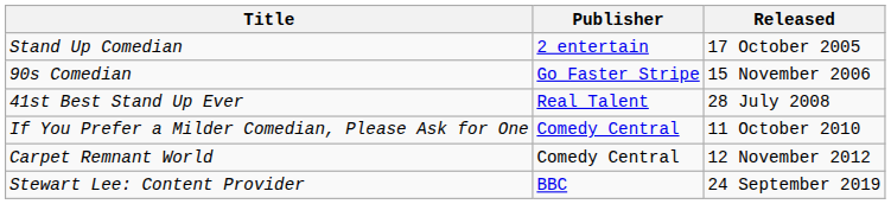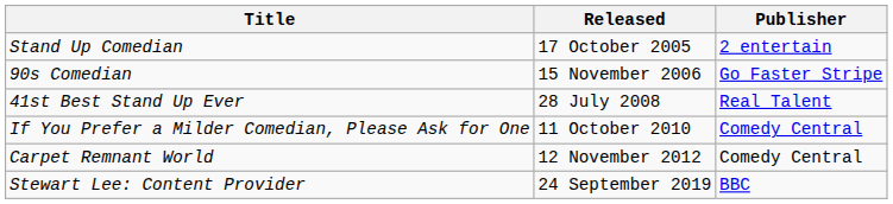columns swapped: Released <-> Publisher
